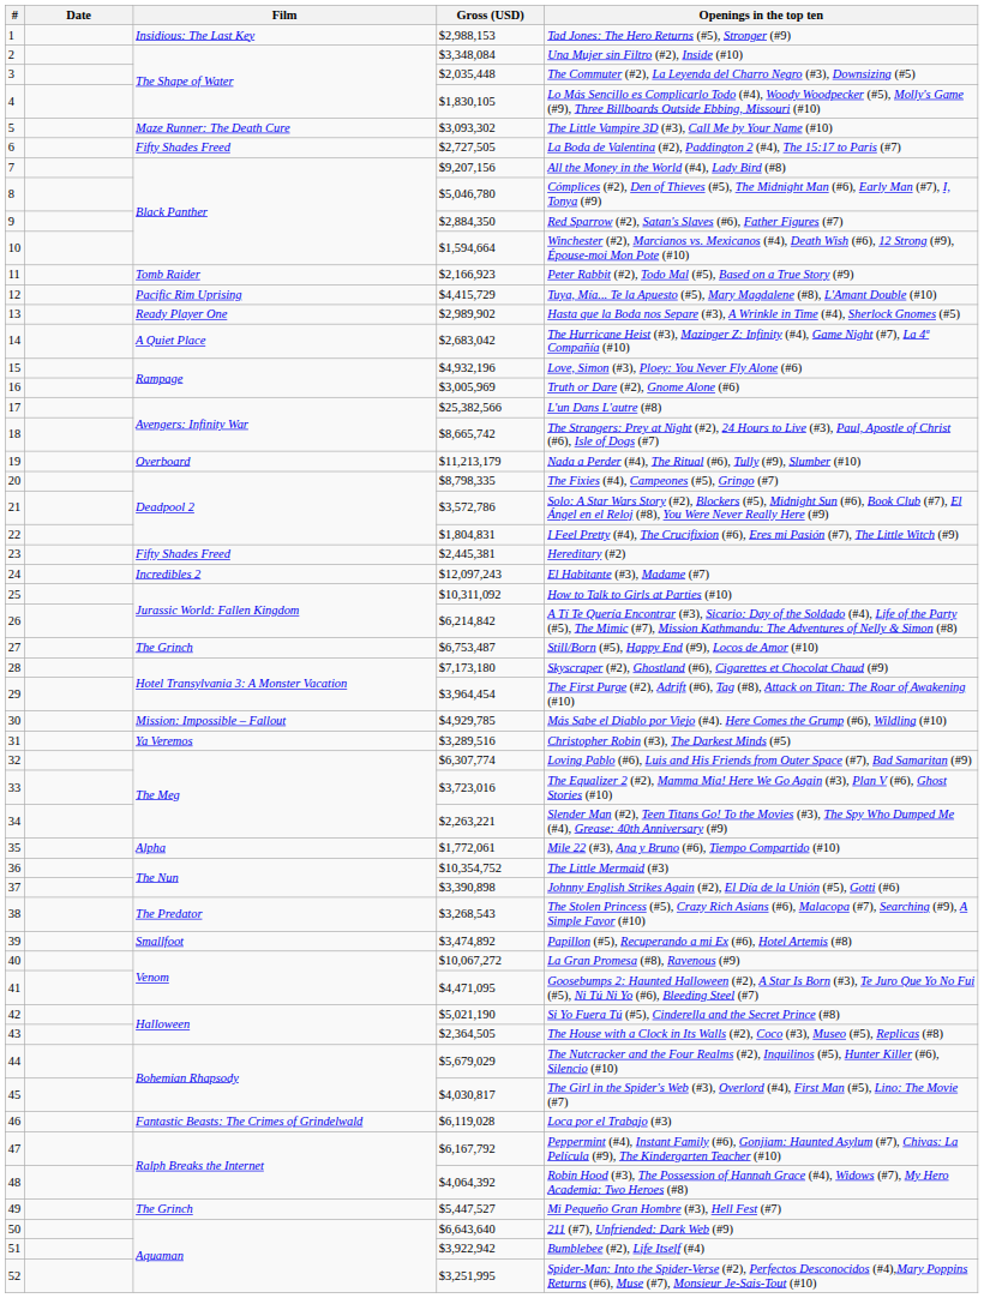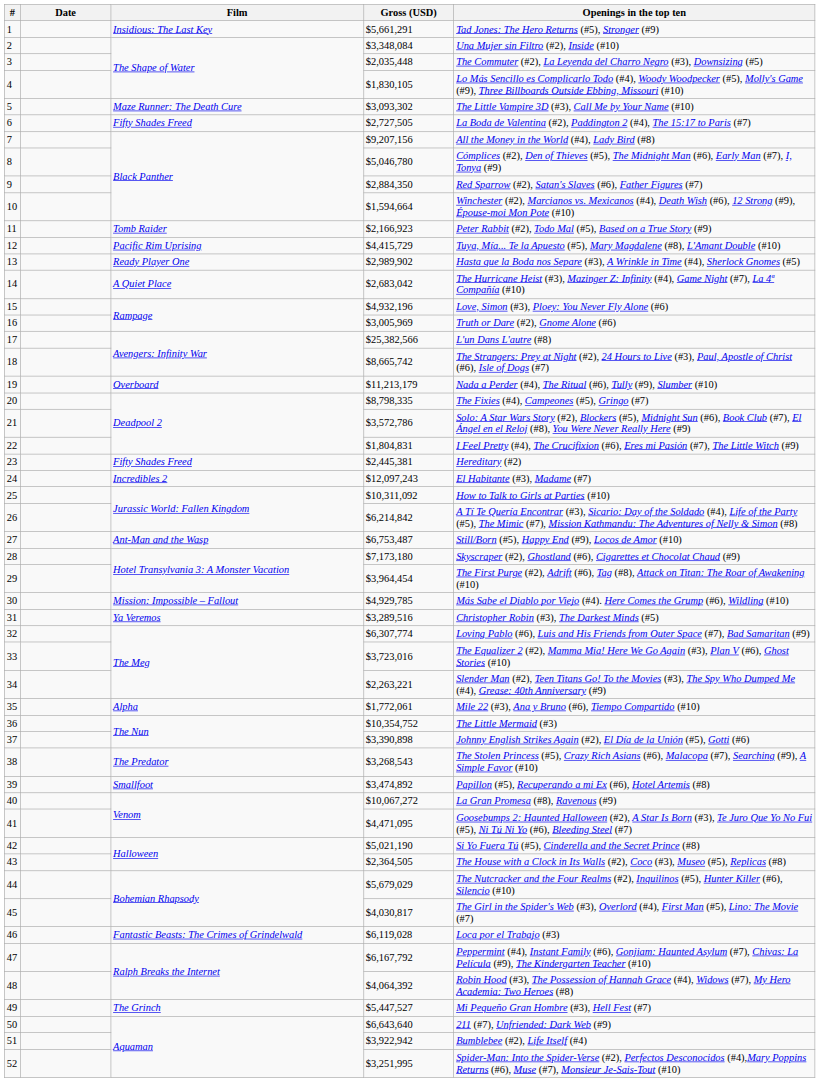1 | Gross (USD): $2,988,153 -> $5,661,291
27 | Film: The Grinch -> Ant-Man and the Wasp
